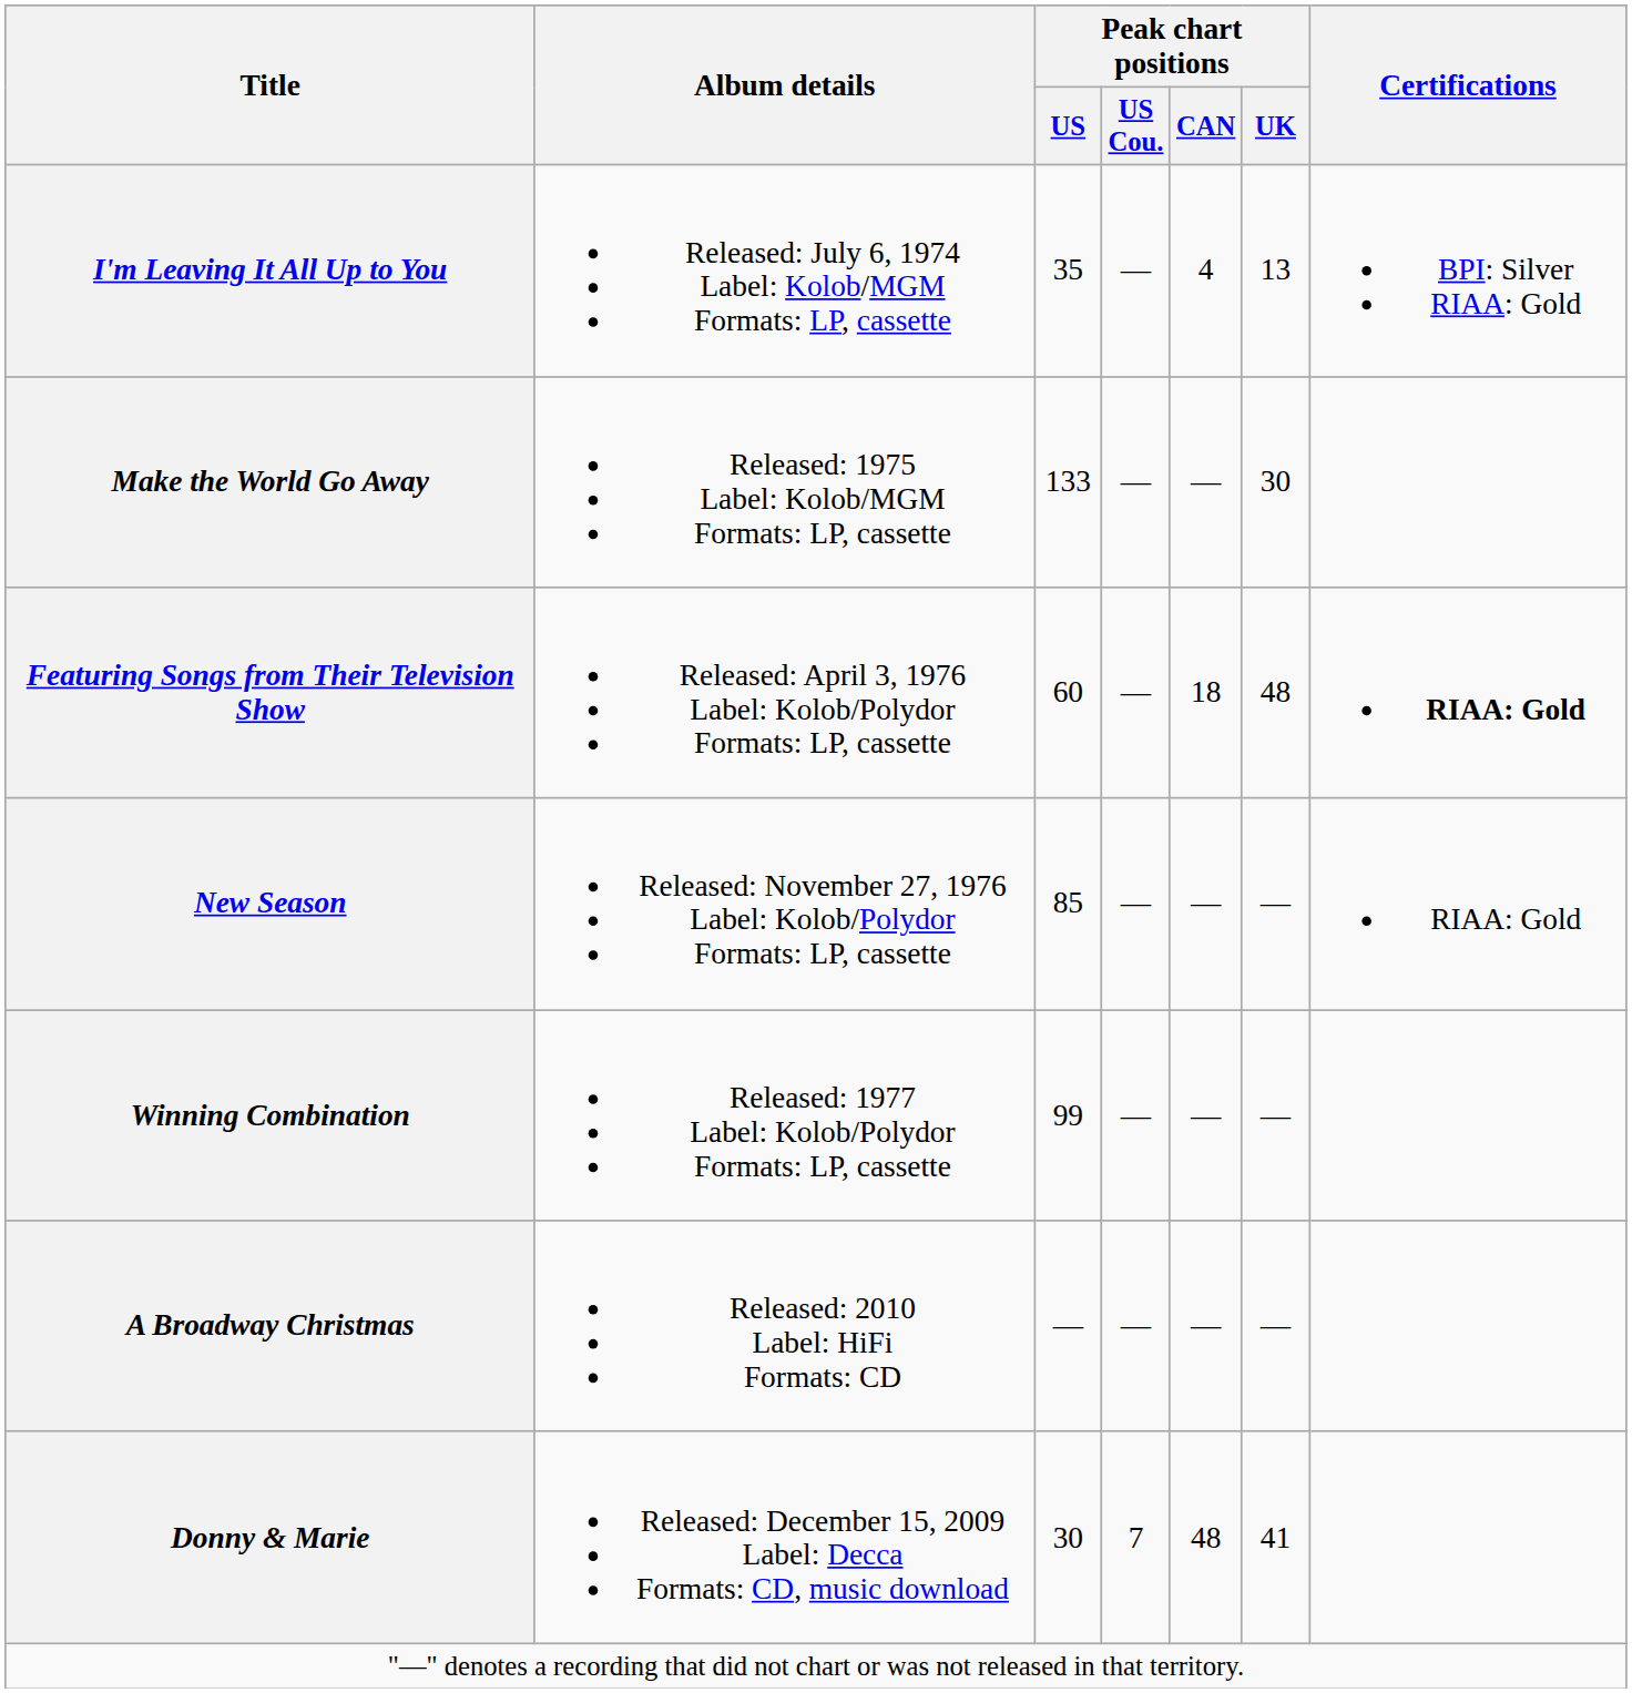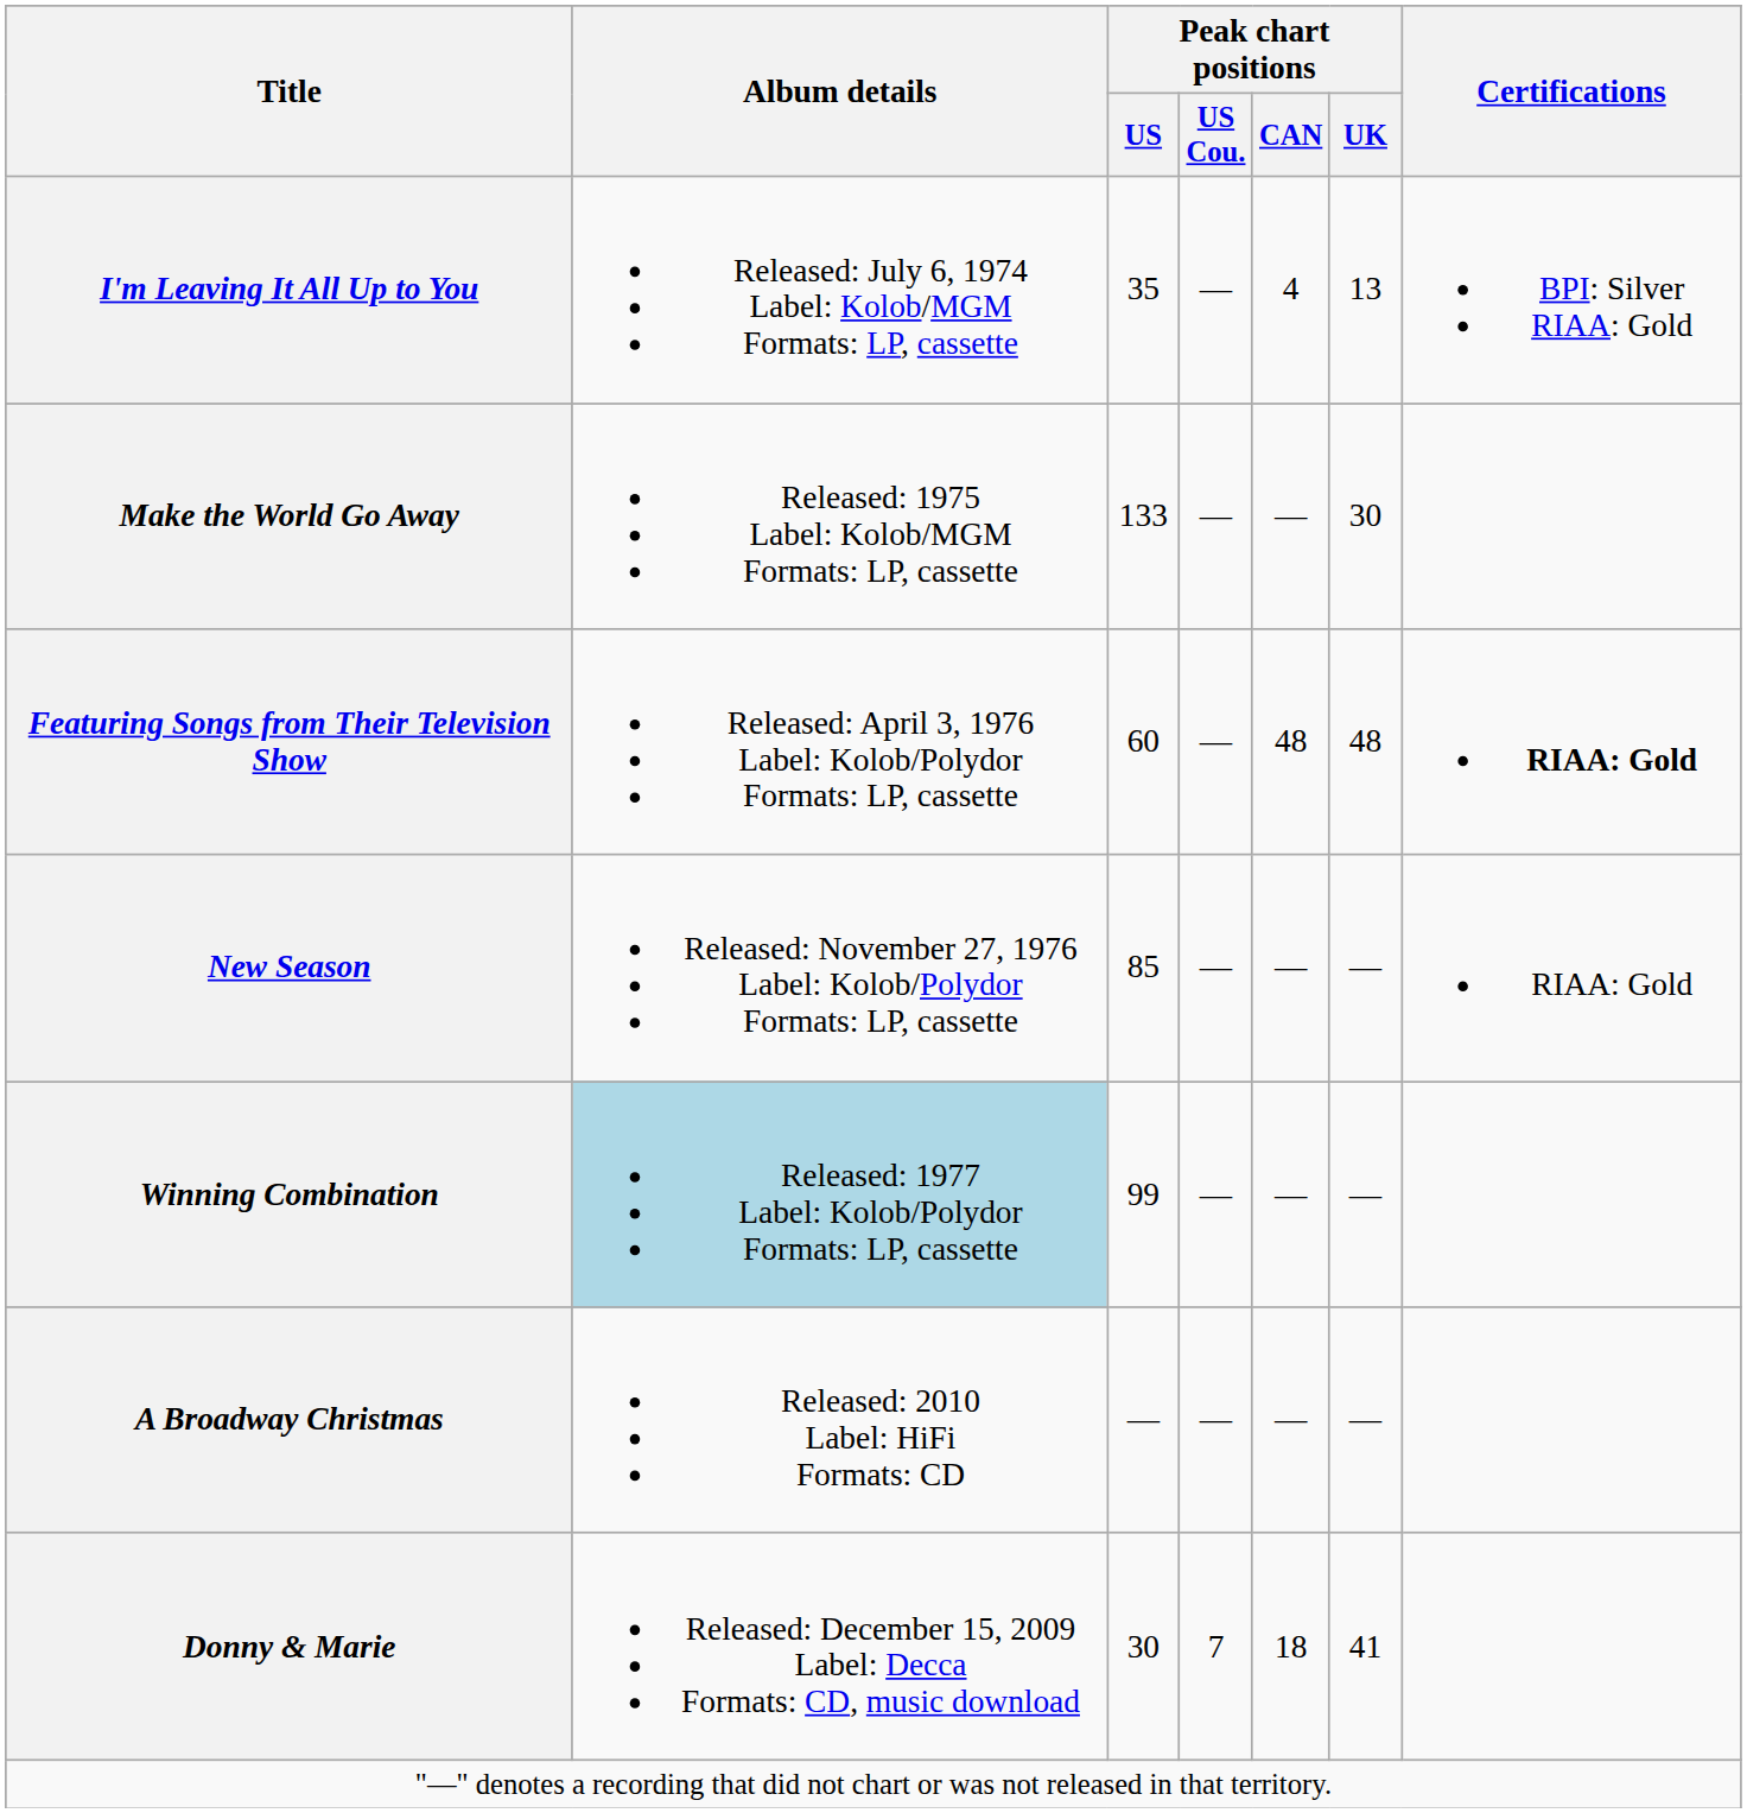Featuring Songs from Their Television Show | Peak chart positions / CAN: 18 -> 48
Winning Combination | Album details: no background -> lightblue background
Donny & Marie | Peak chart positions / CAN: 48 -> 18
